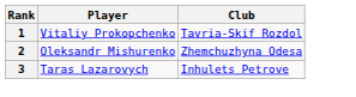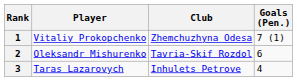+ column: Goals (Pen.) | 7 (1) | 6 | 4
1 | Club: Tavria-Skif Rozdol -> Zhemchuzhyna Odesa
2 | Club: Zhemchuzhyna Odesa -> Tavria-Skif Rozdol
